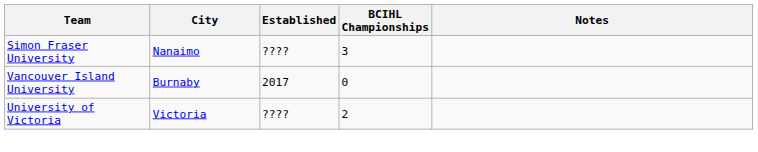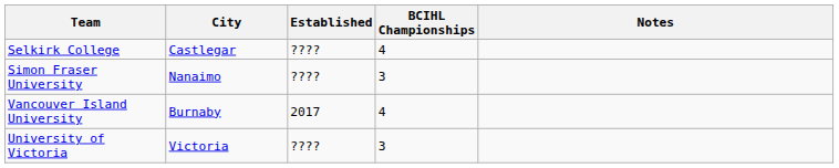+ row: Selkirk College | Castlegar | ???? | 4
Vancouver Island University | BCIHL Championships: 0 -> 4
University of Victoria | BCIHL Championships: 2 -> 3
